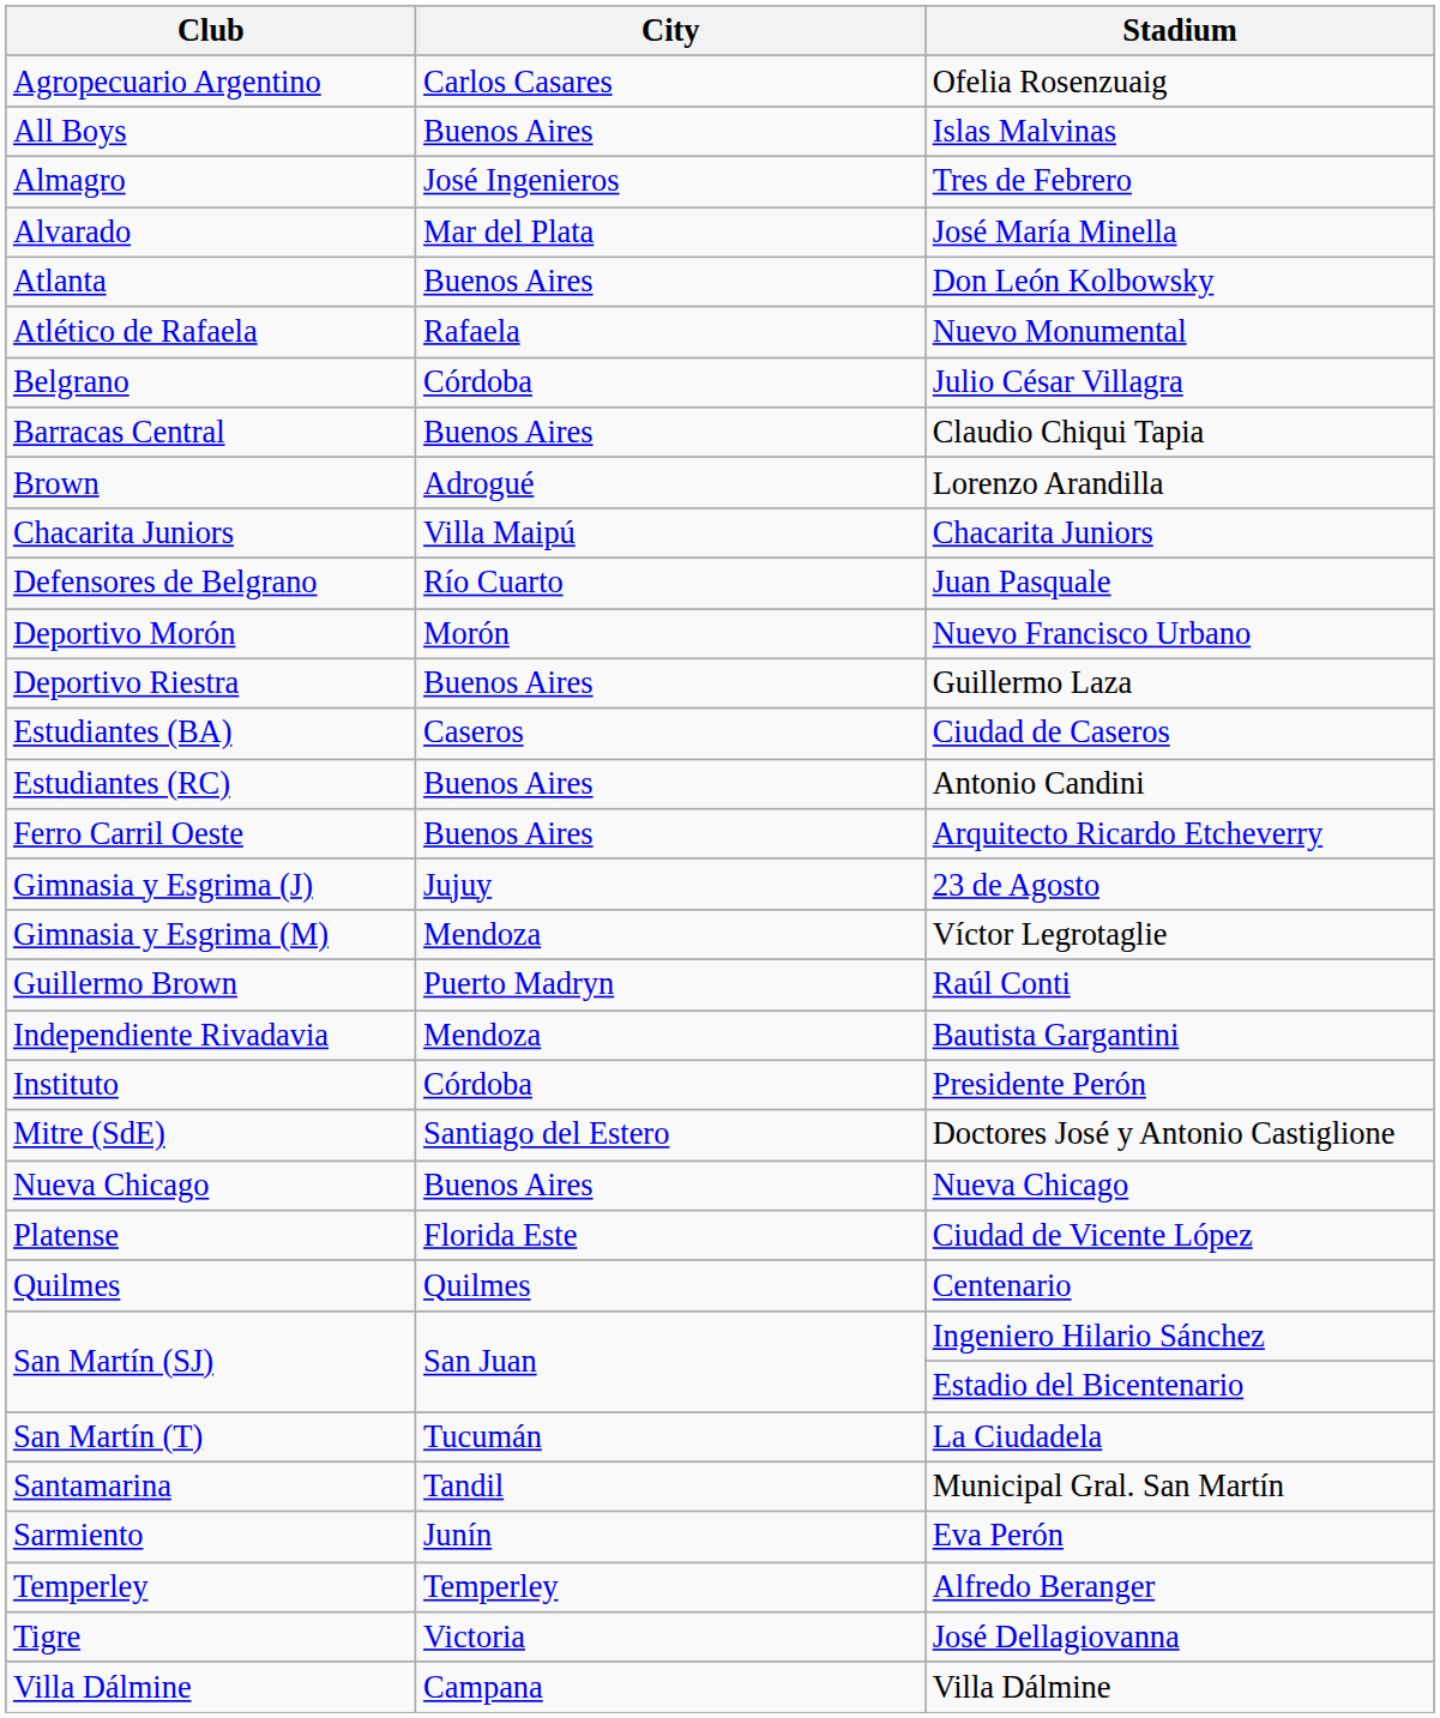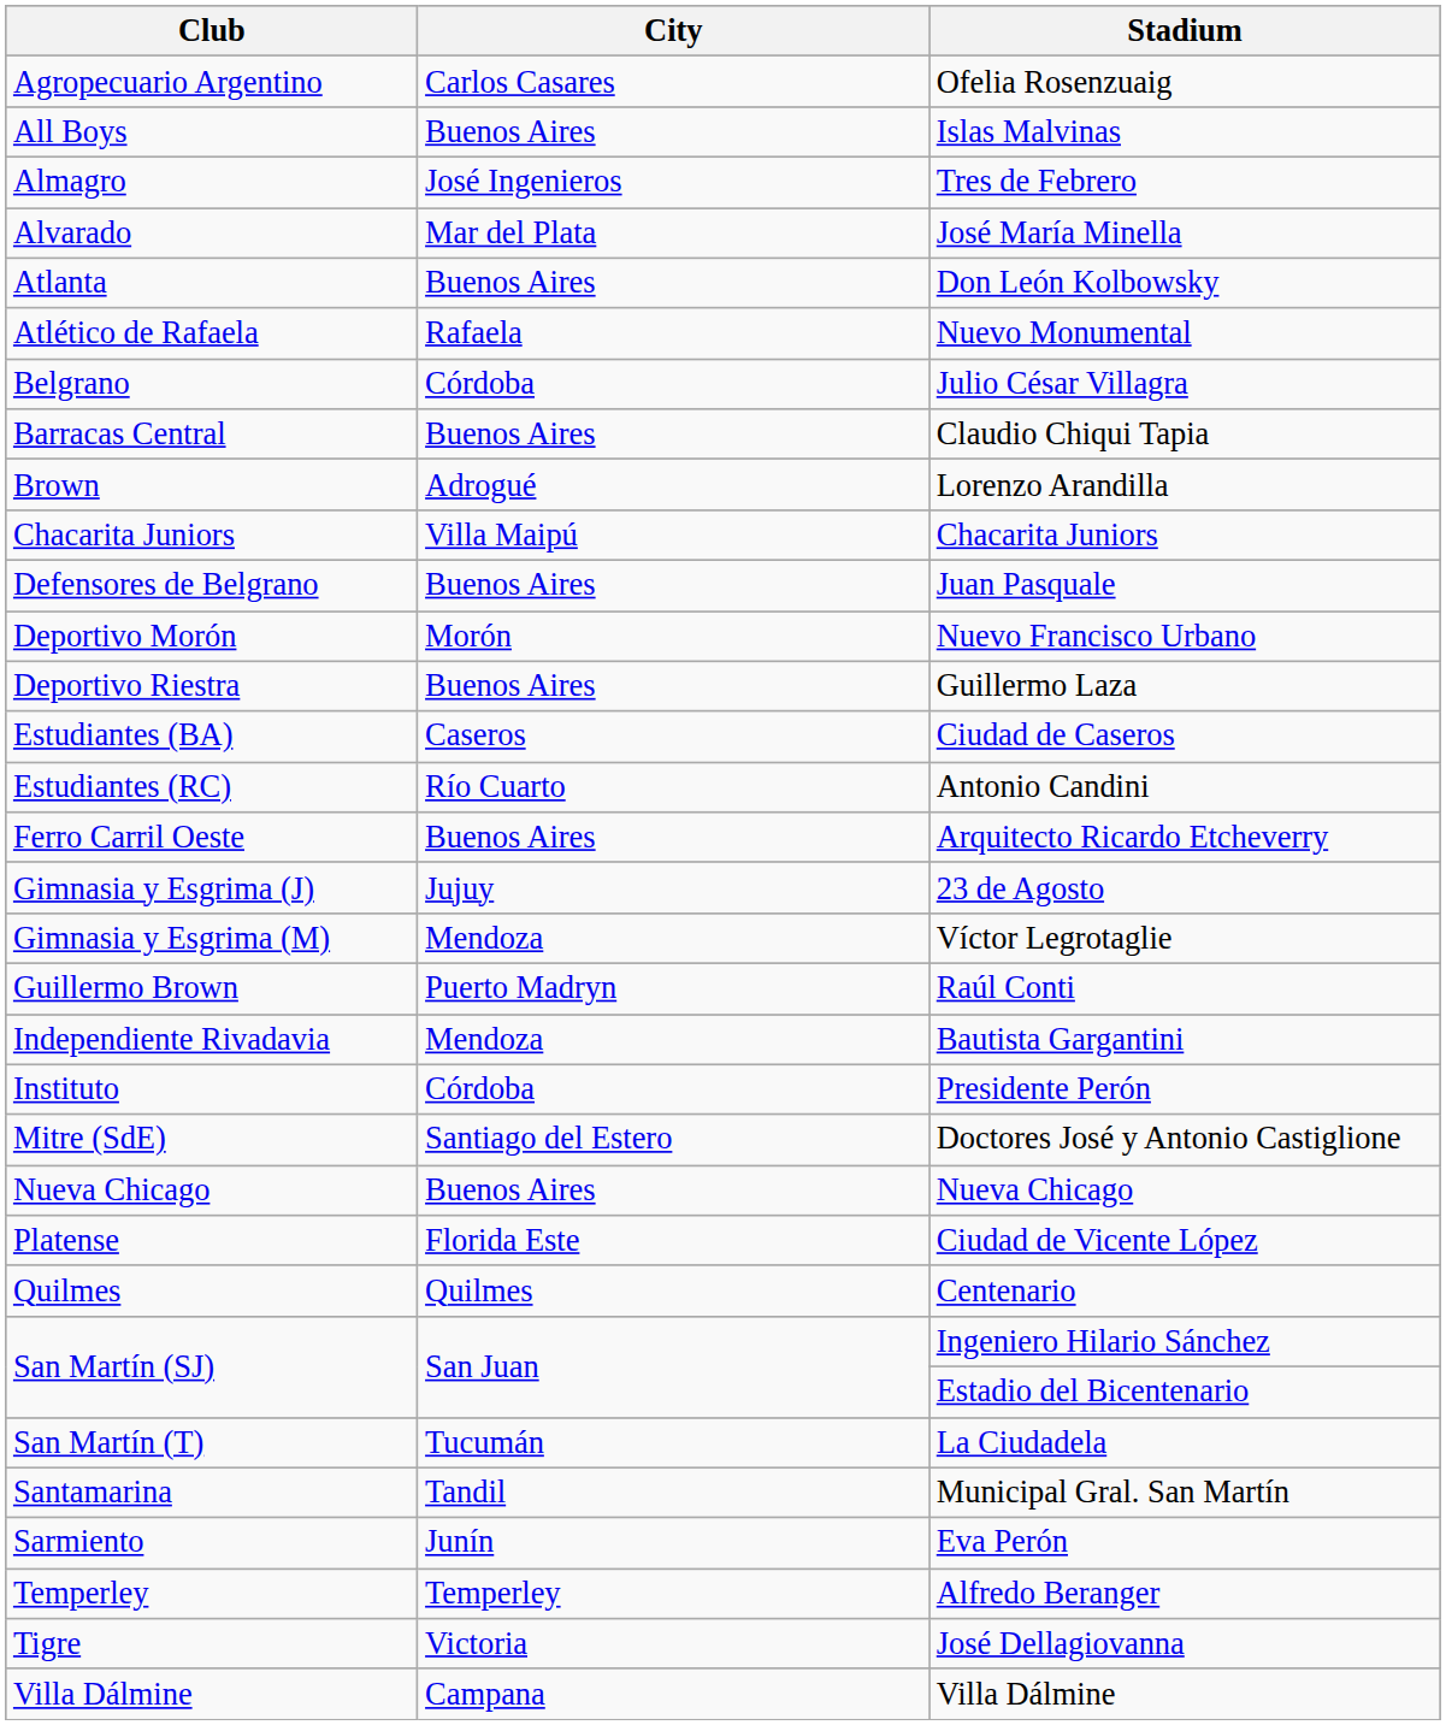Juan Pasquale | City: Río Cuarto -> Buenos Aires
Antonio Candini | City: Buenos Aires -> Río Cuarto
